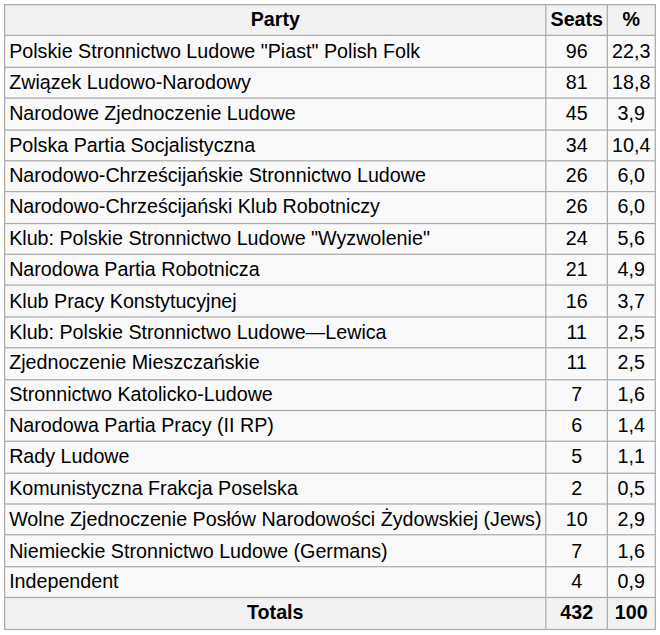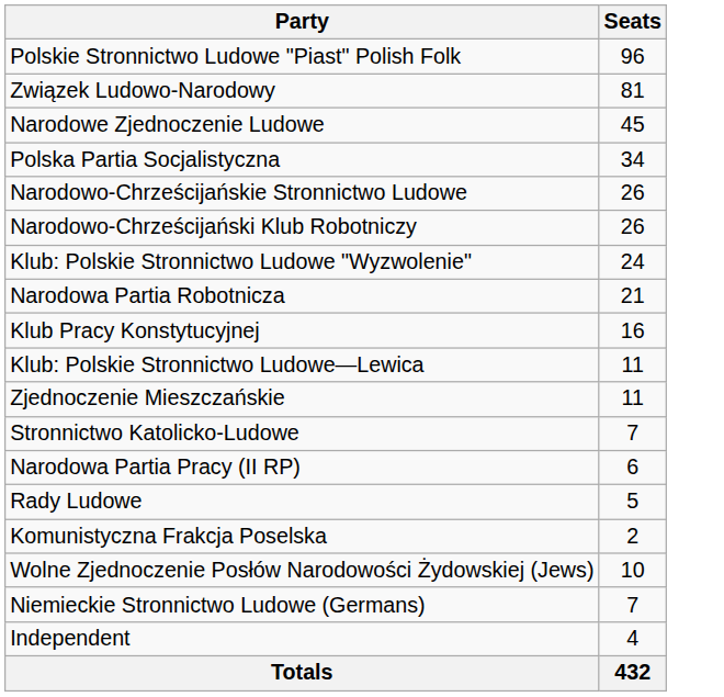- column: % | 22,3 | 18,8 | 3,9 | 10,4 | 6,0 | 6,0 | 5,6 | 4,9 | 3,7 | 2,5 | 2,5 | 1,6 | 1,4 | 1,1 | 0,5 | 2,9 | 1,6 | 0,9 | 100
